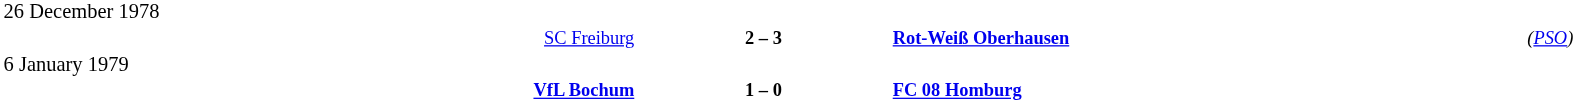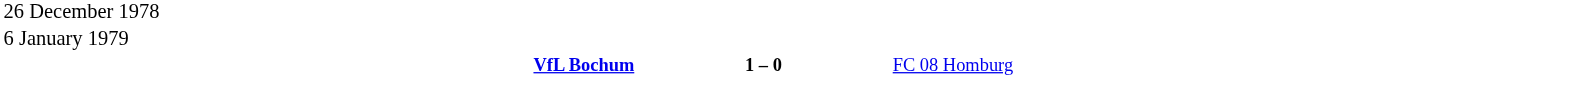- row: SC Freiburg | 2 – 3 | Rot-Weiß Oberhausen | (PSO)
VfL Bochum | column 3: bold -> normal
